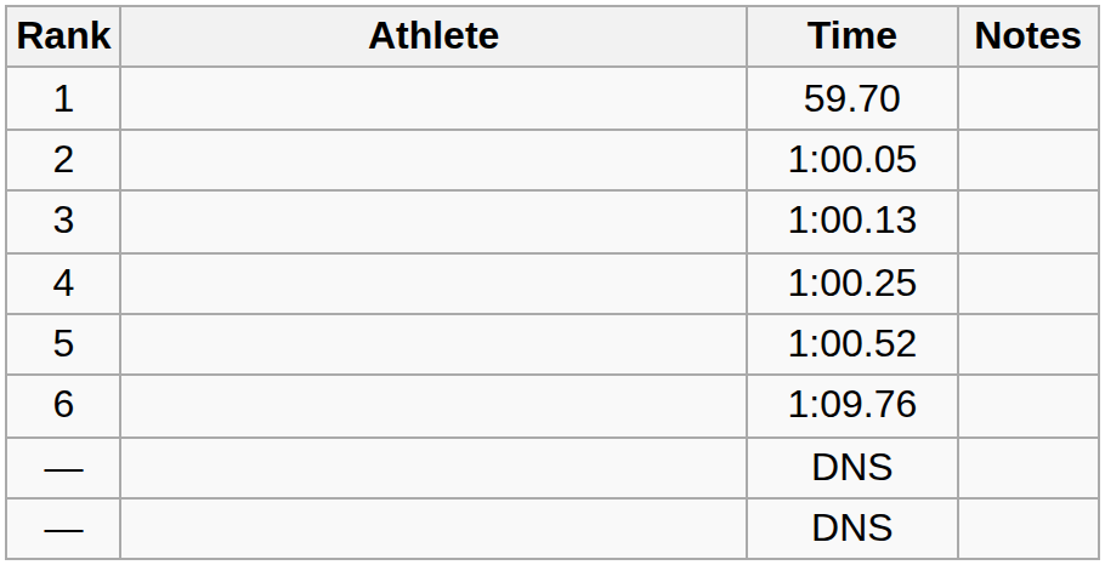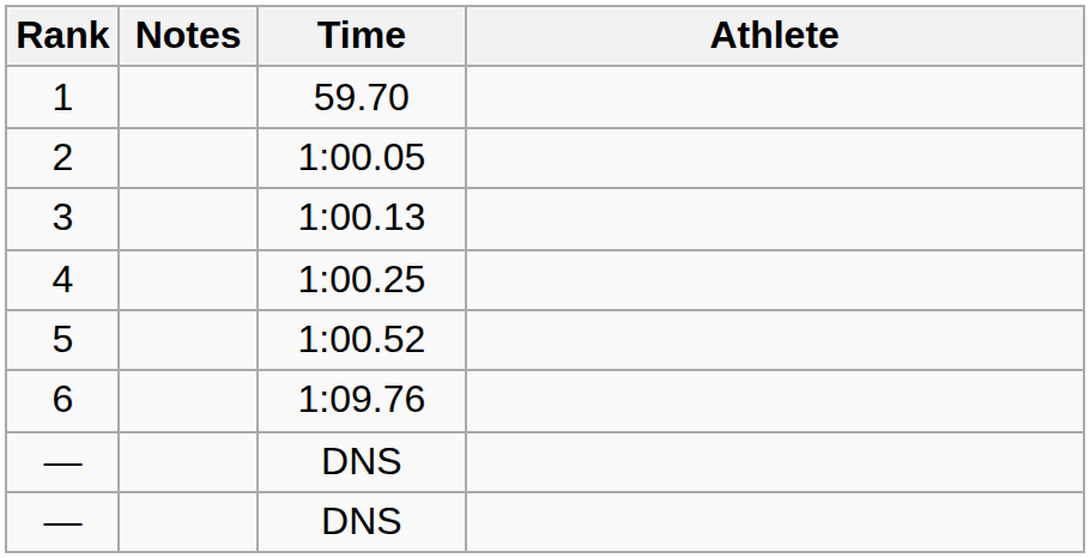columns swapped: Athlete <-> Notes
